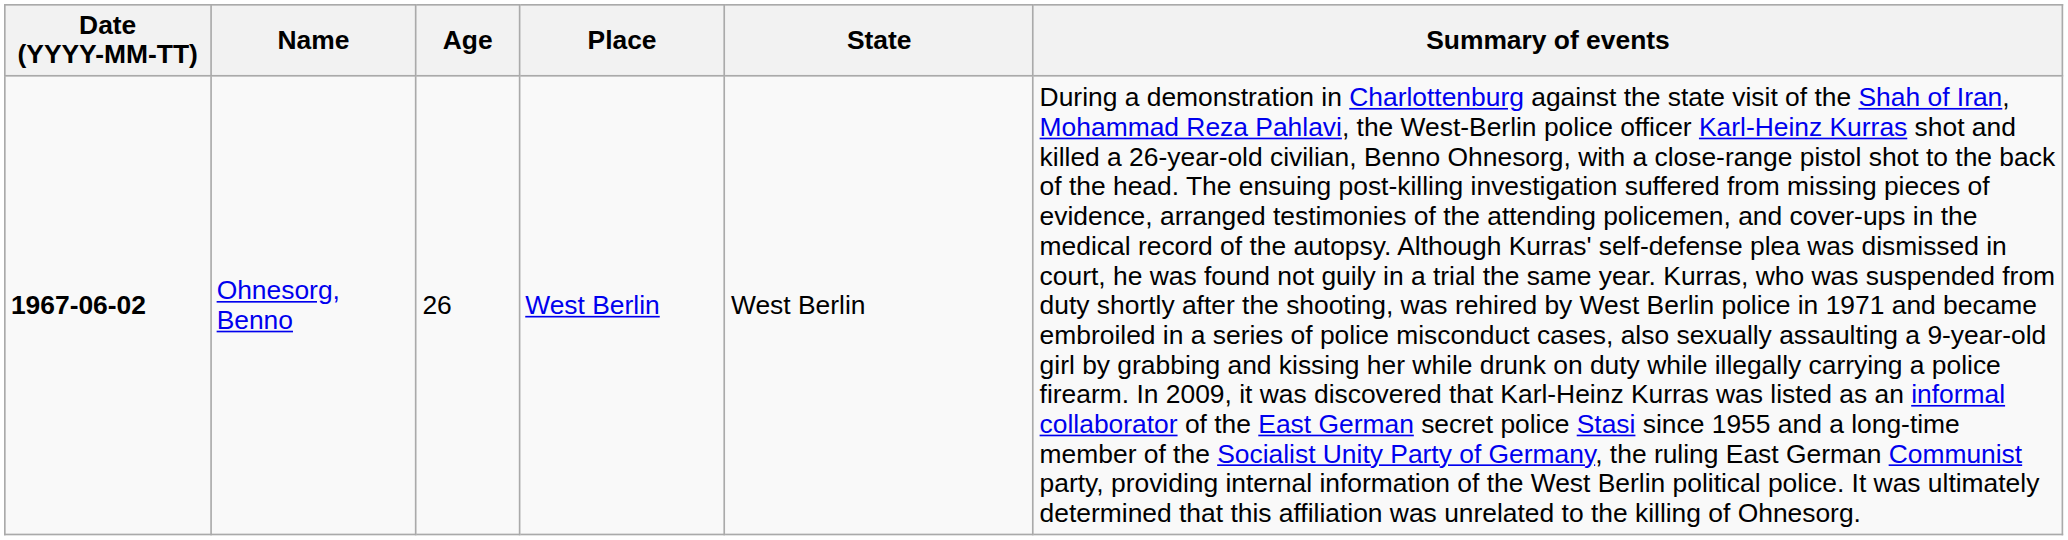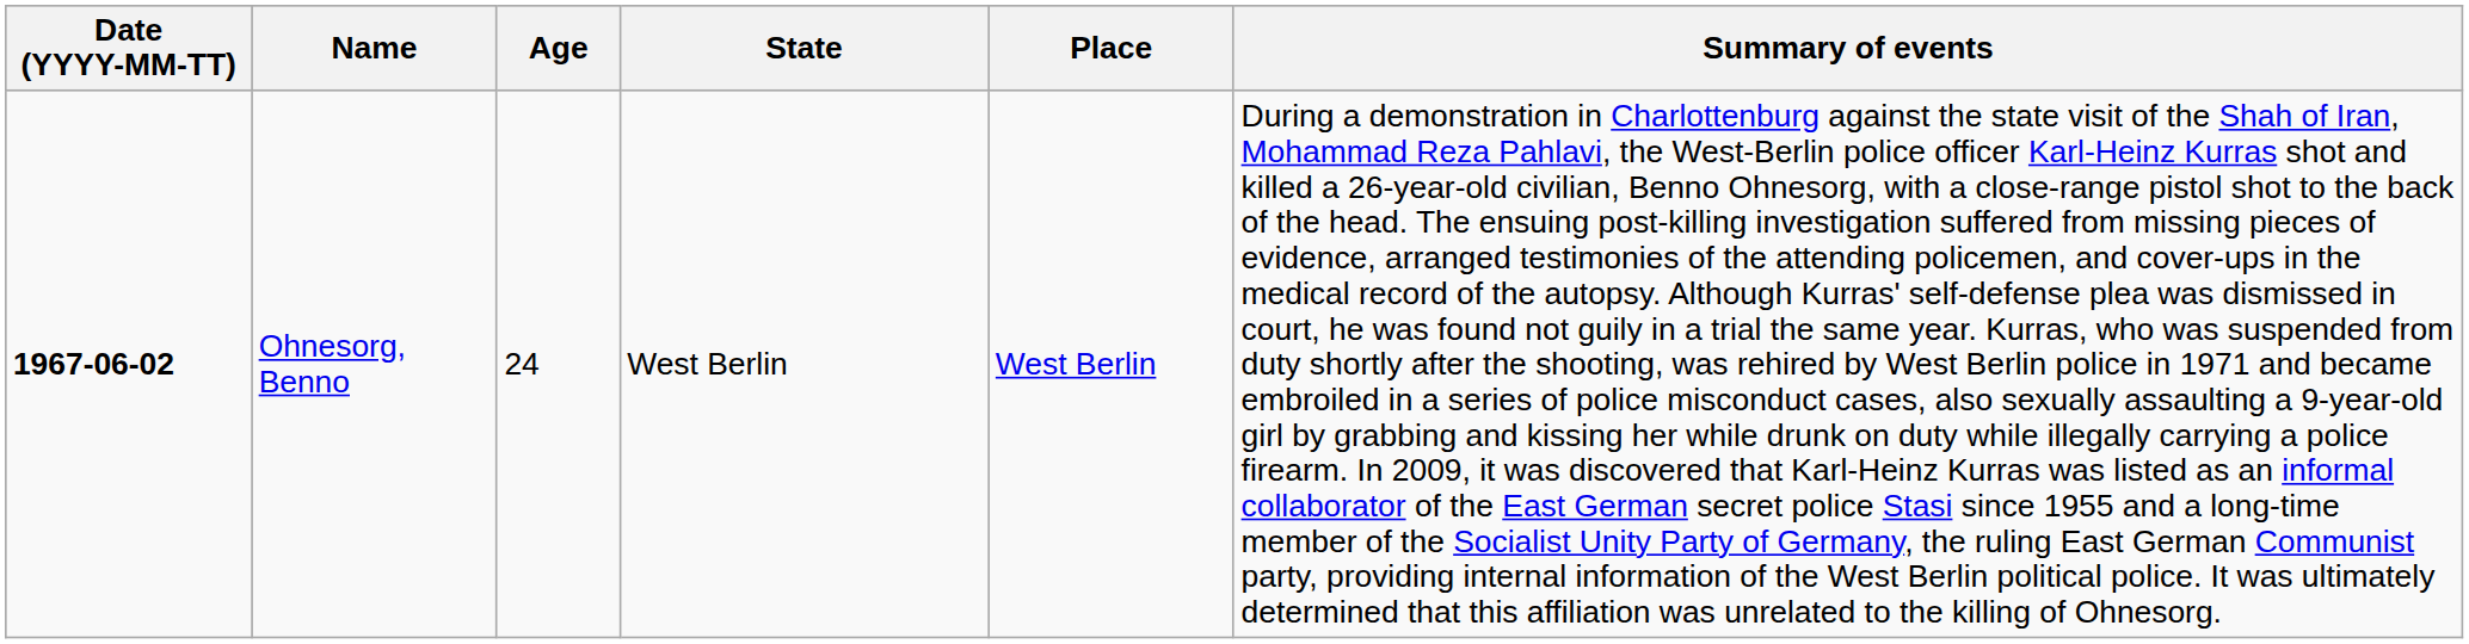columns swapped: Place <-> State
Ohnesorg, Benno | Age: 26 -> 24
